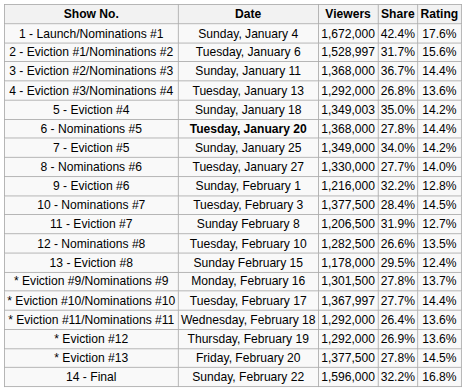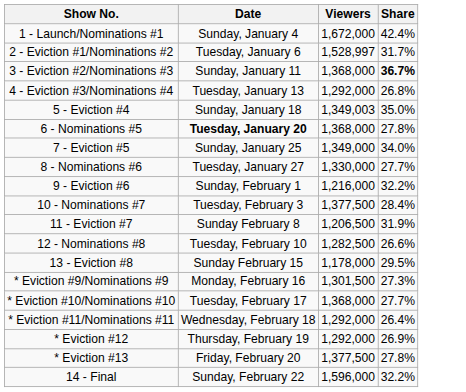- column: Rating | 17.6% | 15.6% | 14.4% | 13.6% | 14.2% | 14.4% | 14.2% | 14.0% | 12.8% | 14.5% | 12.7% | 13.5% | 12.4% | 13.7% | 14.4% | 13.6% | 13.6% | 14.5% | 16.8%
3 - Eviction #2/Nominations #3 | Share: normal -> bold
* Eviction #9/Nominations #9 | Share: 27.8% -> 27.3%
* Eviction #10/Nominations #10 | Viewers: 1,367,997 -> 1,368,000
